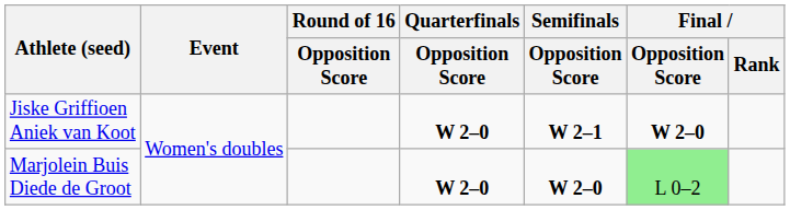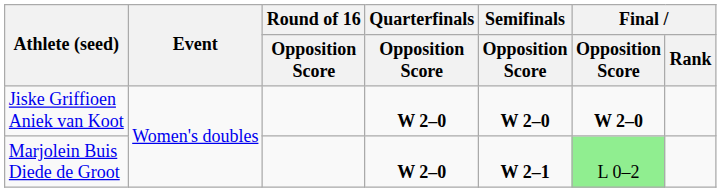Jiske Griffioen Aniek van Koot | Semifinals / Opposition Score: W 2–1 -> W 2–0
Marjolein Buis Diede de Groot | Semifinals / Opposition Score: W 2–0 -> W 2–1
